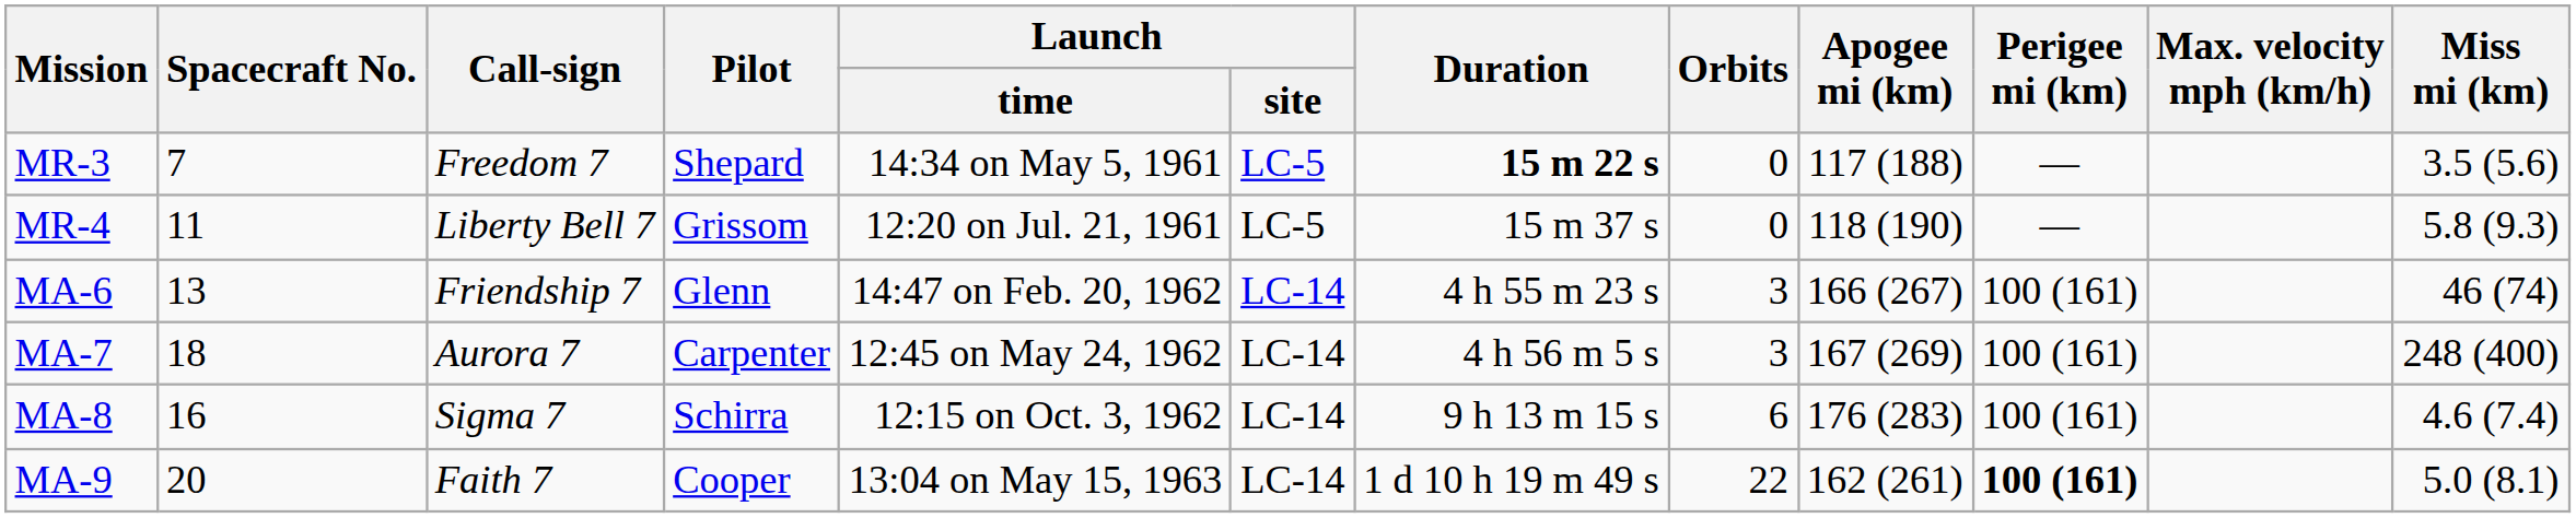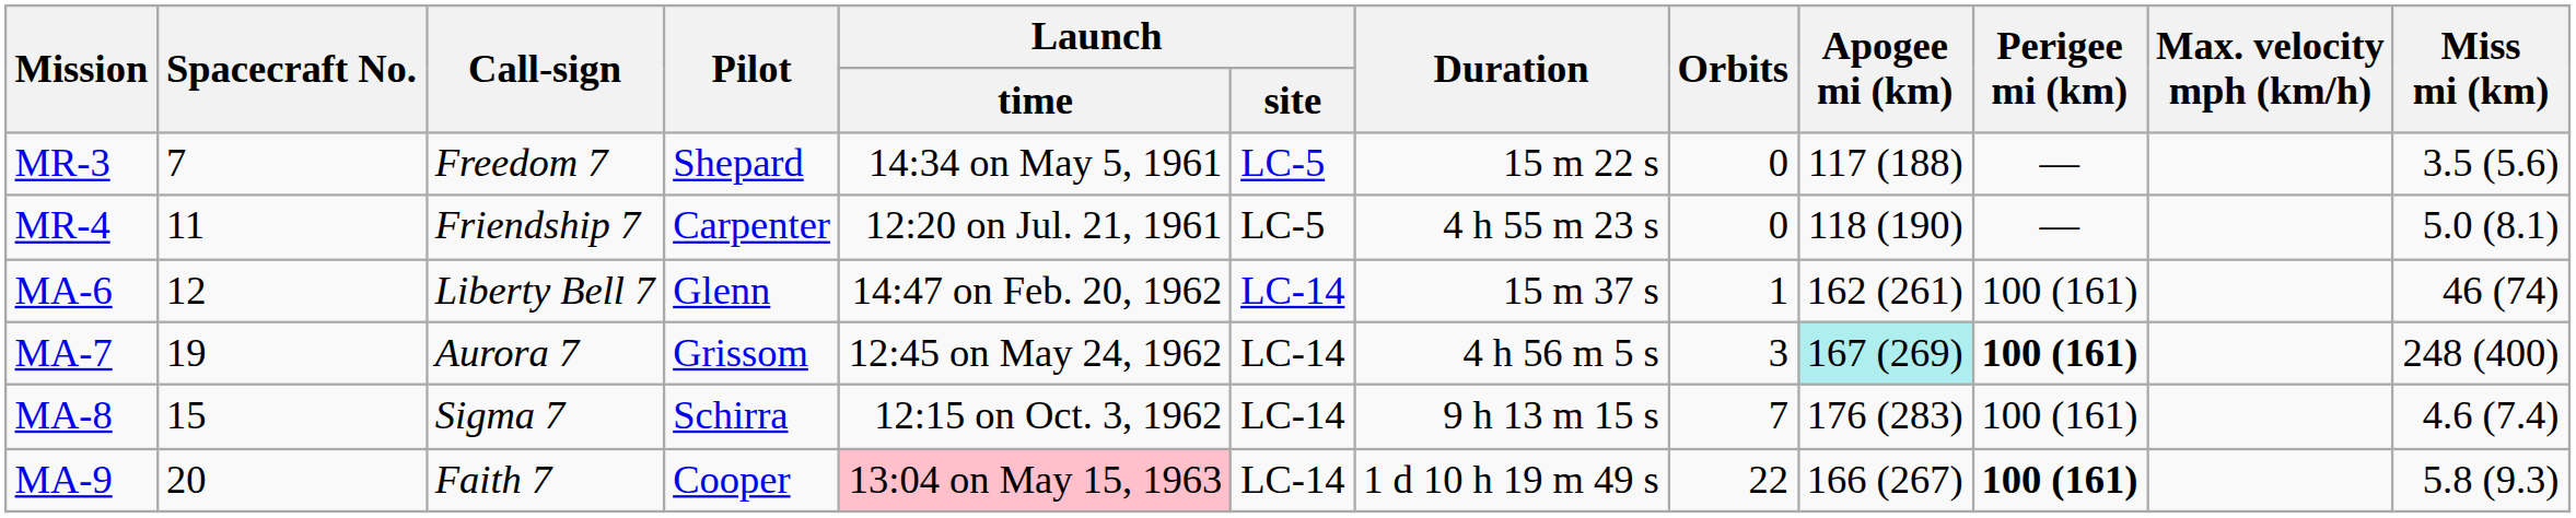MR-3 | Duration: bold -> normal
MR-4 | Call-sign: Liberty Bell 7 -> Friendship 7
MR-4 | Pilot: Grissom -> Carpenter
MR-4 | Duration: 15 m 37 s -> 4 h 55 m 23 s
MR-4 | Miss mi (km): 5.8 (9.3) -> 5.0 (8.1)
MA-6 | Spacecraft No.: 13 -> 12
MA-6 | Call-sign: Friendship 7 -> Liberty Bell 7
MA-6 | Duration: 4 h 55 m 23 s -> 15 m 37 s
MA-6 | Orbits: 3 -> 1
MA-6 | Apogee mi (km): 166 (267) -> 162 (261)
MA-7 | Spacecraft No.: 18 -> 19
MA-7 | Pilot: Carpenter -> Grissom
MA-7 | Apogee mi (km): no background -> paleturquoise background
MA-7 | Perigee mi (km): normal -> bold
MA-8 | Spacecraft No.: 16 -> 15
MA-8 | Orbits: 6 -> 7
MA-9 | Launch / time: no background -> pink background
MA-9 | Apogee mi (km): 162 (261) -> 166 (267)
MA-9 | Miss mi (km): 5.0 (8.1) -> 5.8 (9.3)
